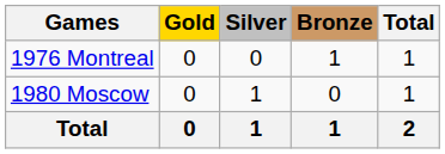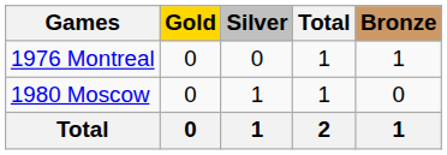columns swapped: Bronze <-> Total
